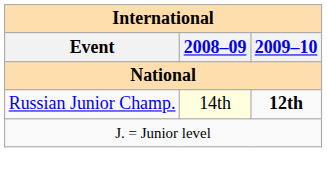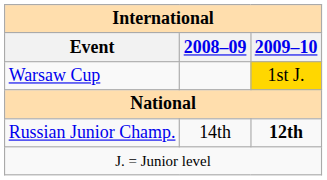+ row: Warsaw Cup | 1st J.
Russian Junior Champ. | 2008–09: lightyellow background -> no background
